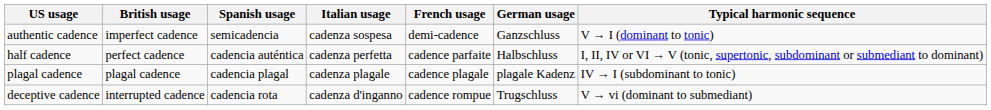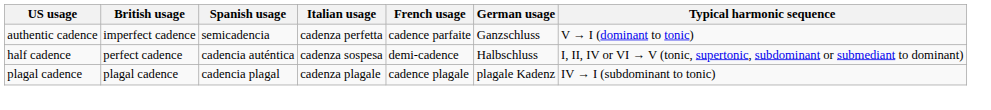authentic cadence | Italian usage: cadenza sospesa -> cadenza perfetta
authentic cadence | French usage: demi-cadence -> cadence parfaite
half cadence | Italian usage: cadenza perfetta -> cadenza sospesa
half cadence | French usage: cadence parfaite -> demi-cadence
- row: deceptive cadence | interrupted cadence | cadencia rota | cadenza d'inganno | cadence rompue | Trugschluss | V → vi (dominant to submediant)
